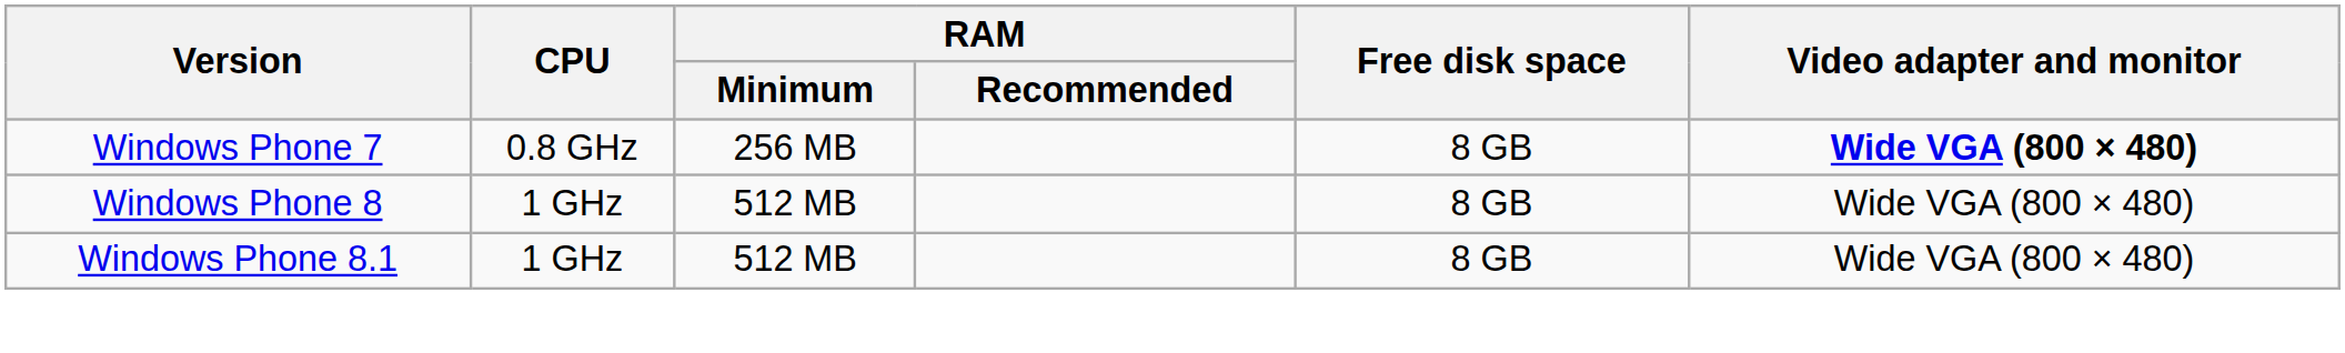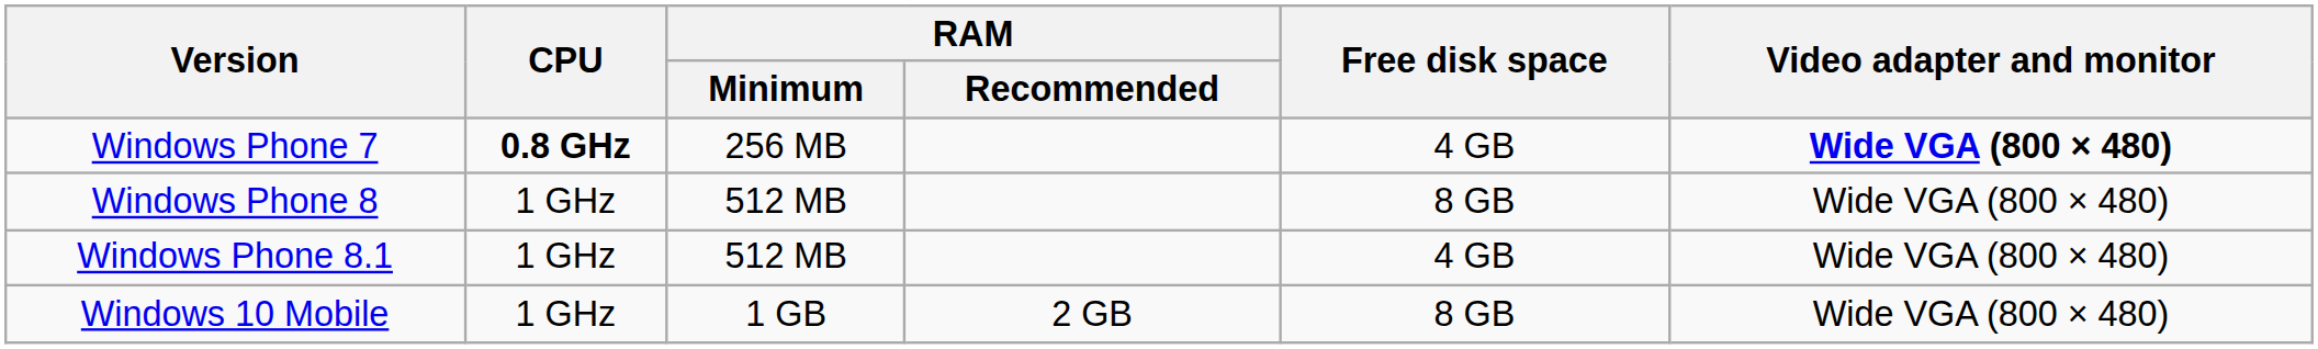Windows Phone 7 | CPU: normal -> bold
Windows Phone 7 | Free disk space: 8 GB -> 4 GB
Windows Phone 8.1 | Free disk space: 8 GB -> 4 GB
+ row: Windows 10 Mobile | 1 GHz | 1 GB | 2 GB | 8 GB | Wide VGA (800 × 480)
